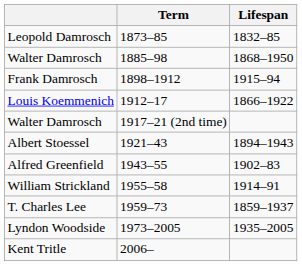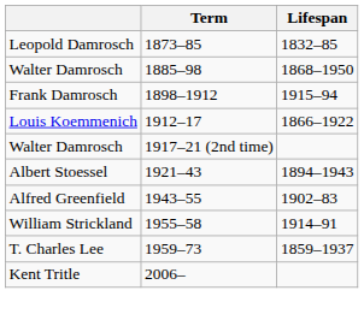- row: Lyndon Woodside | 1973–2005 | 1935–2005
